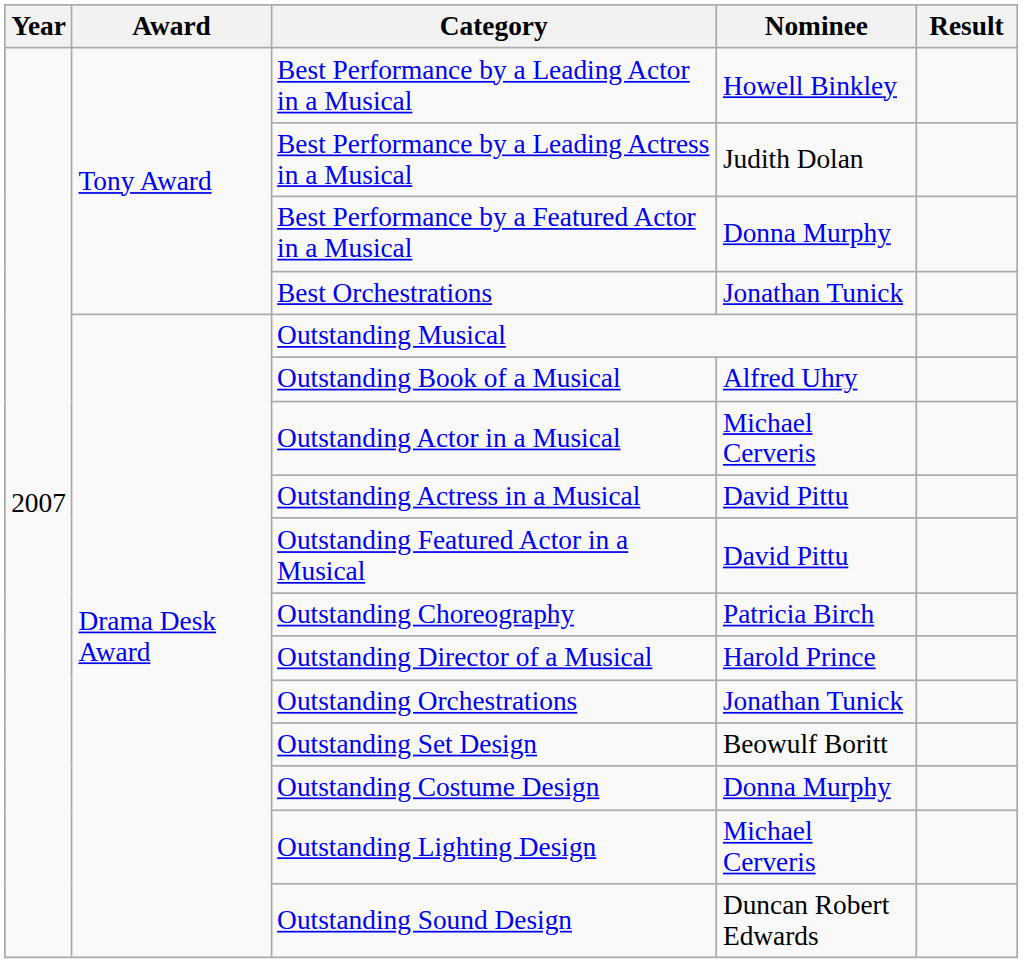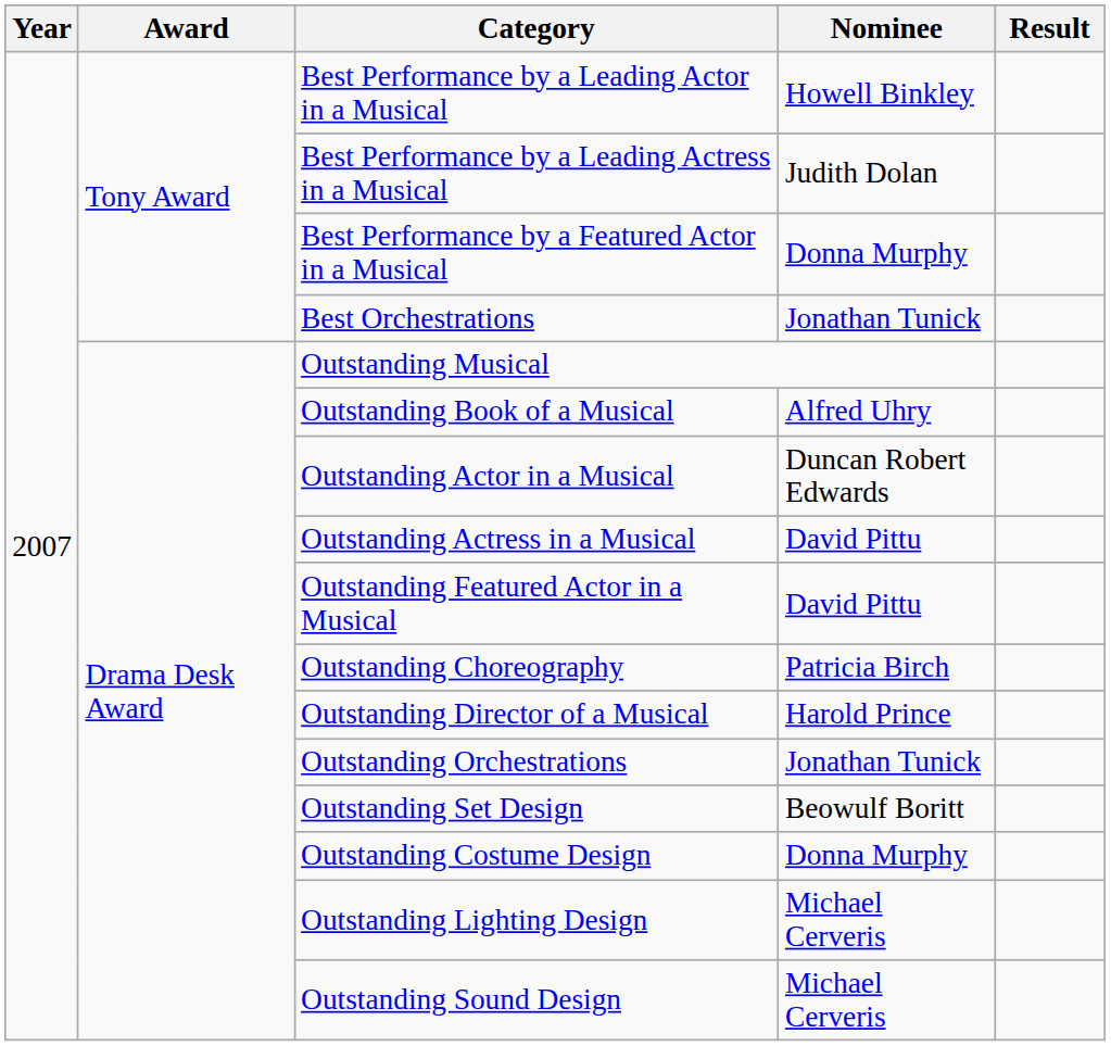Outstanding Actor in a Musical | Nominee: Michael Cerveris -> Duncan Robert Edwards
Outstanding Sound Design | Nominee: Duncan Robert Edwards -> Michael Cerveris
